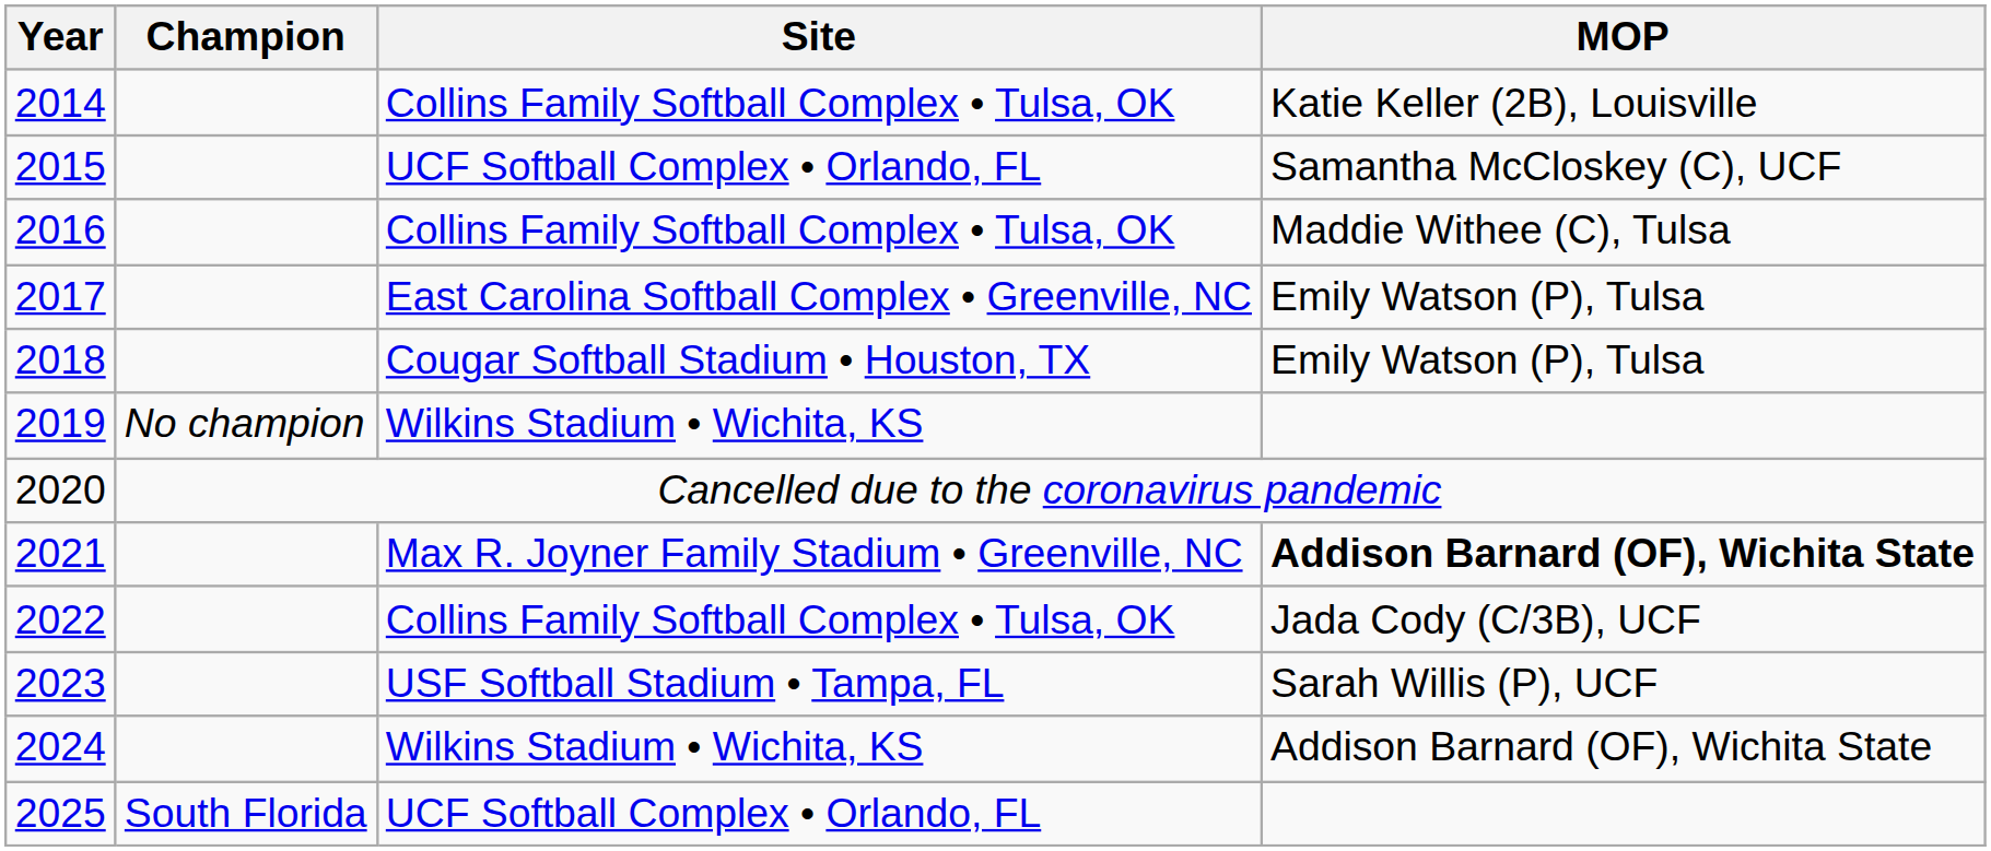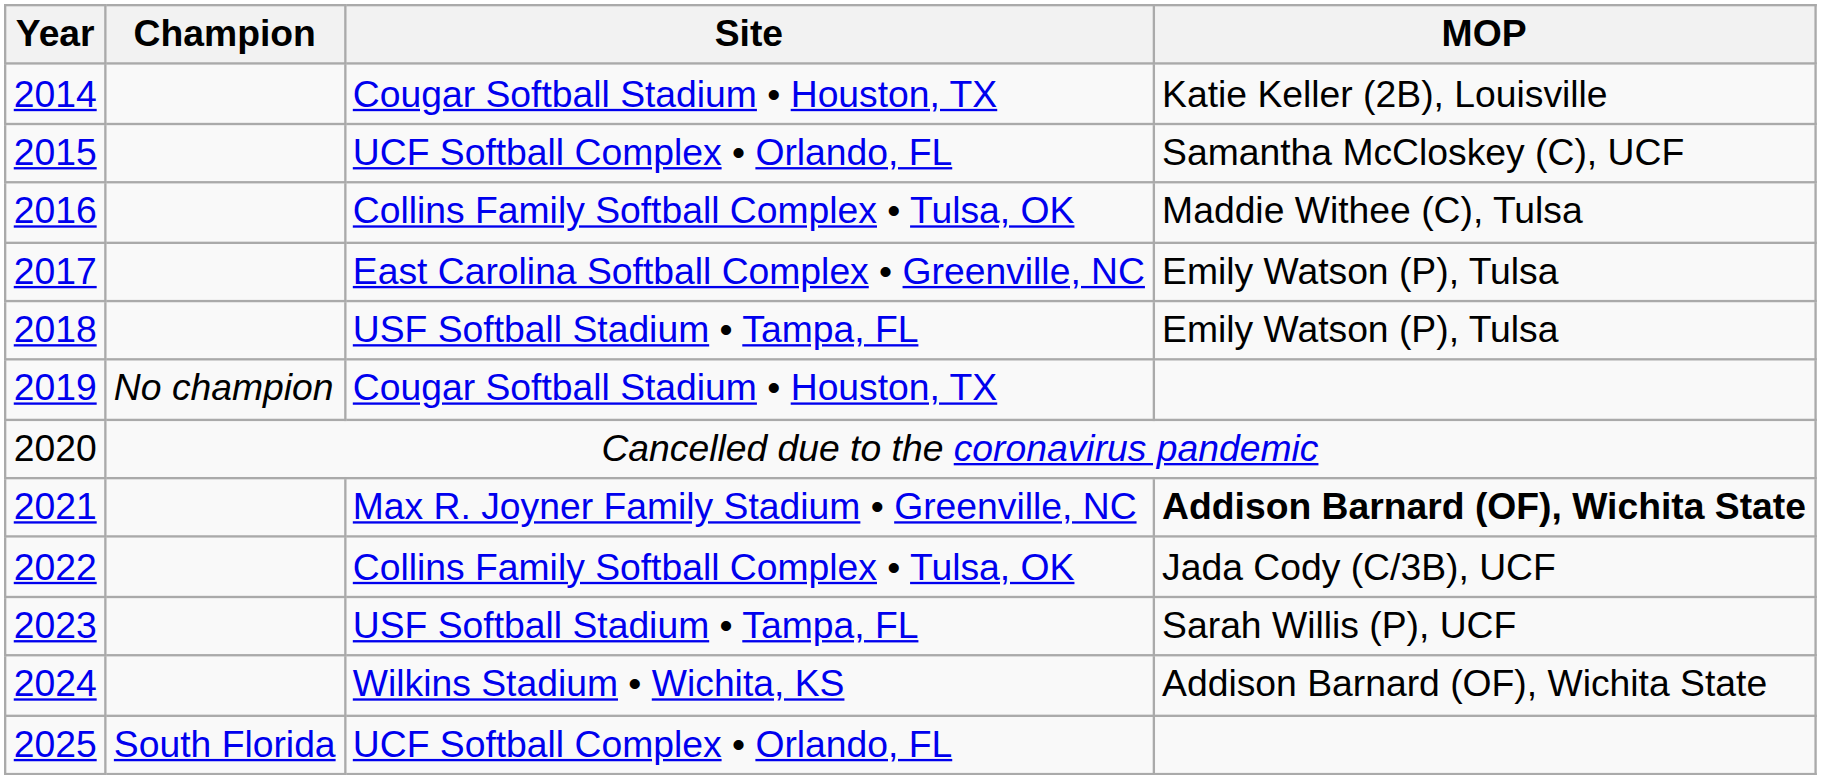2014 | Site: Collins Family Softball Complex • Tulsa, OK -> Cougar Softball Stadium • Houston, TX
2018 | Site: Cougar Softball Stadium • Houston, TX -> USF Softball Stadium • Tampa, FL
2019 | Site: Wilkins Stadium • Wichita, KS -> Cougar Softball Stadium • Houston, TX
